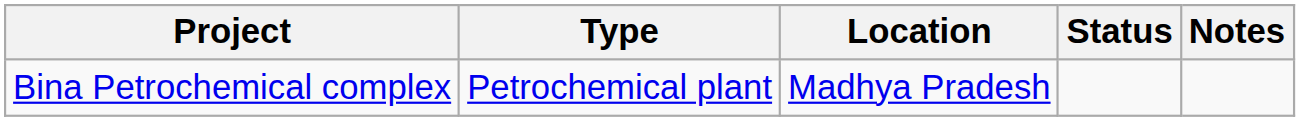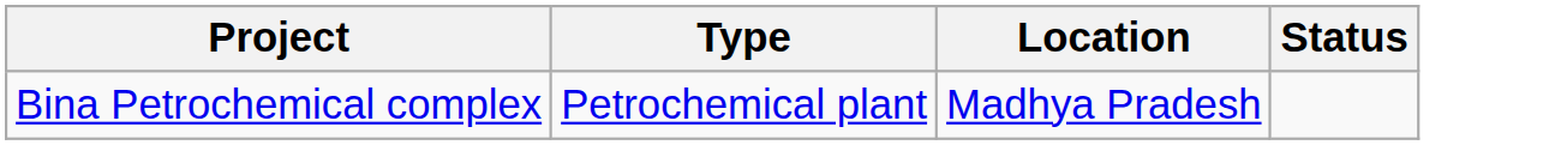- column: Notes
